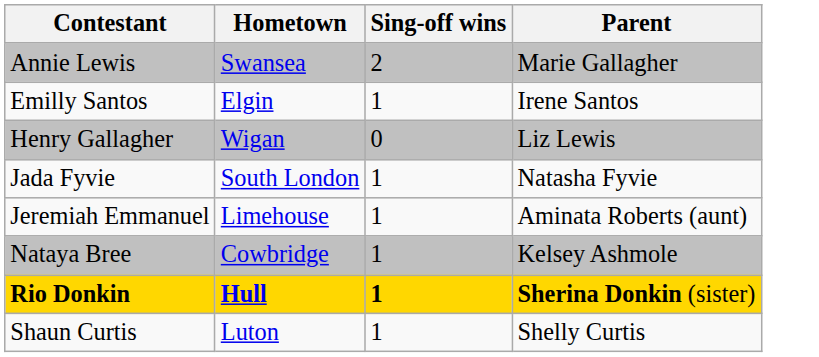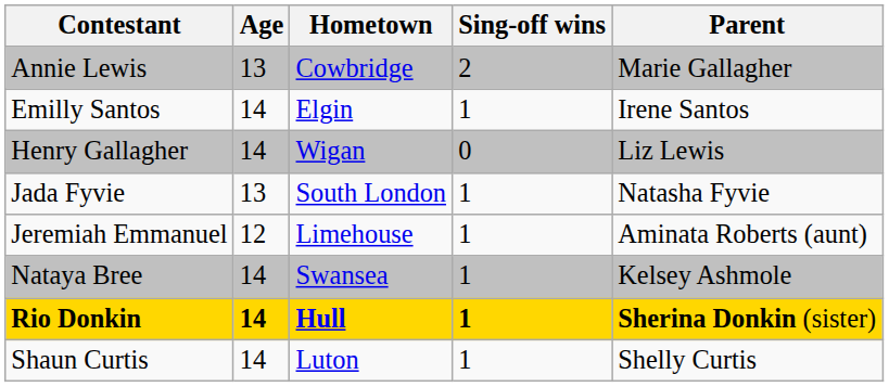+ column: Age | 13 | 14 | 14 | 13 | 12 | 14 | 14 | 14
Annie Lewis | Hometown: Swansea -> Cowbridge
Nataya Bree | Hometown: Cowbridge -> Swansea
